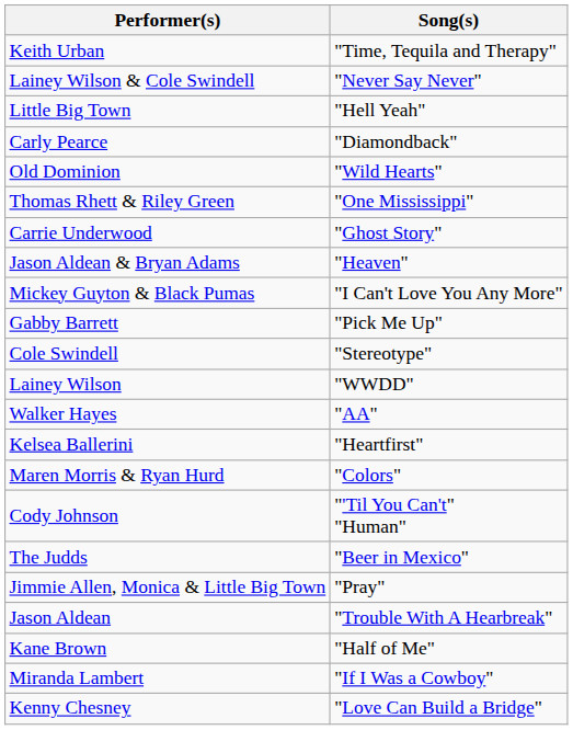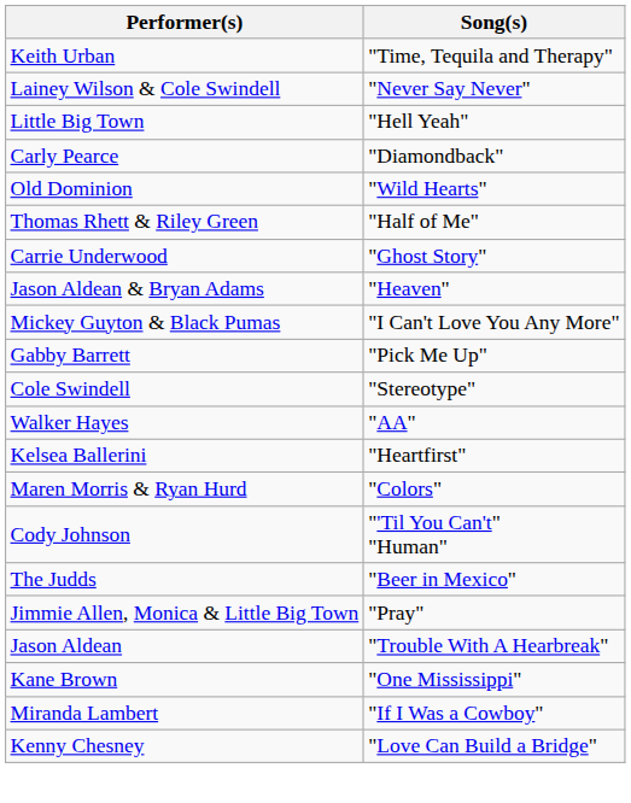Thomas Rhett & Riley Green | Song(s): "One Mississippi" -> "Half of Me"
- row: Lainey Wilson | "WWDD"
Kane Brown | Song(s): "Half of Me" -> "One Mississippi"
